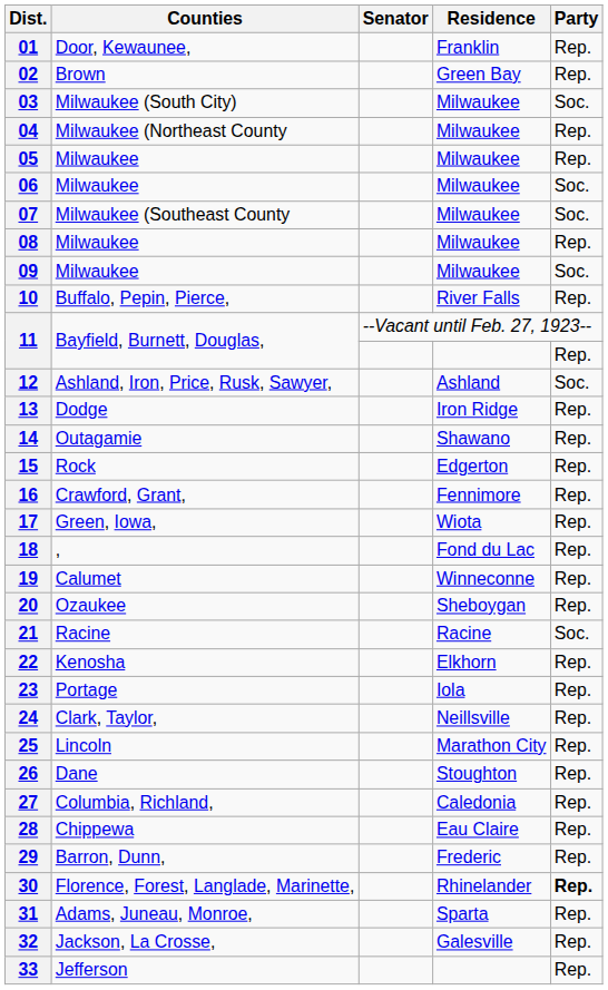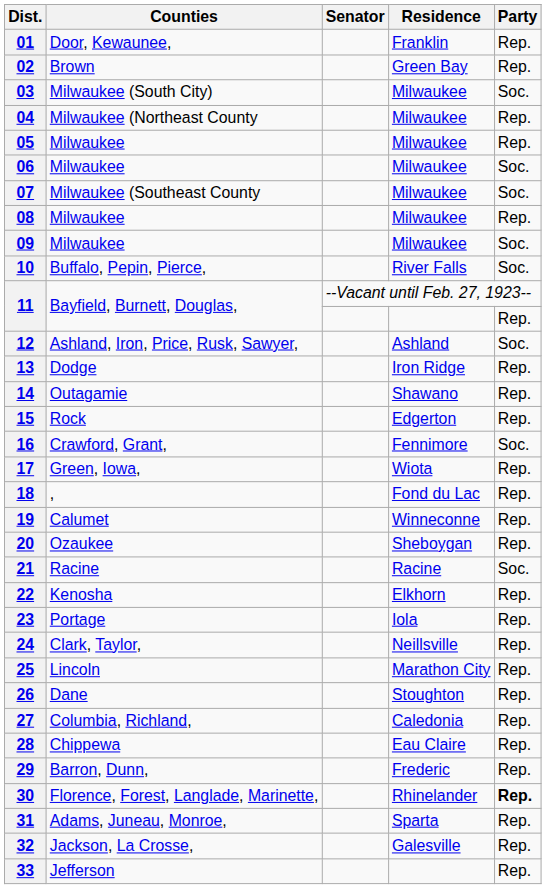10 | Party: Rep. -> Soc.
16 | Party: Rep. -> Soc.
